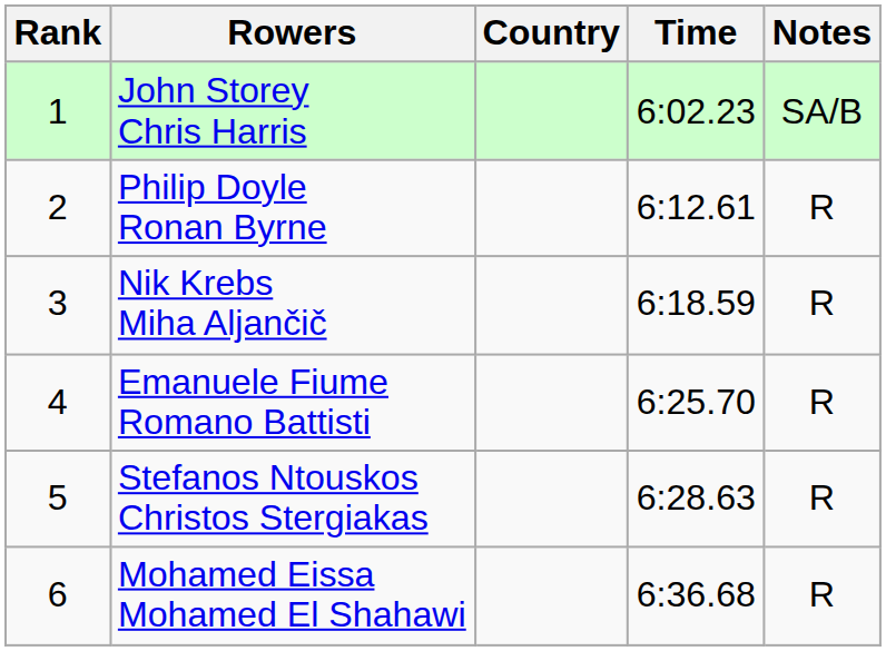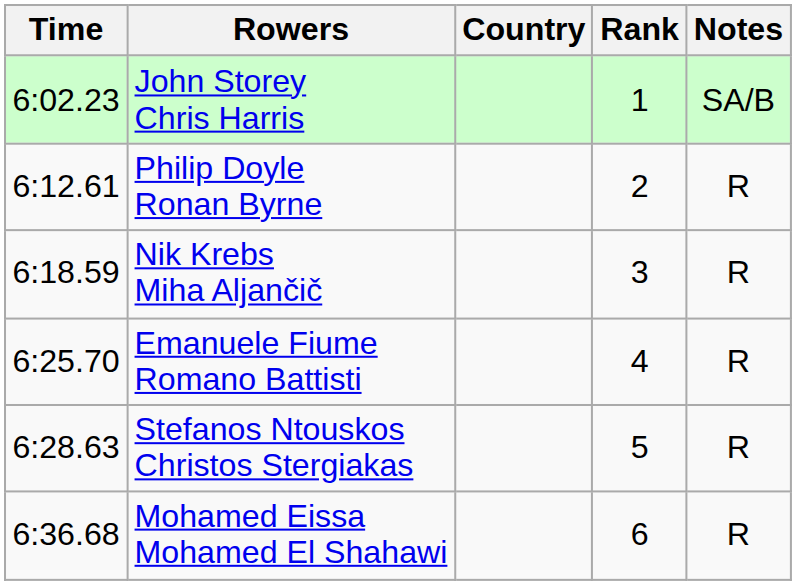columns swapped: Rank <-> Time
